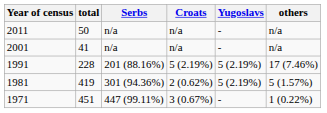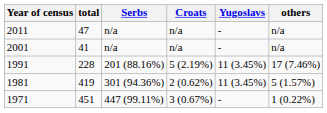2011 | total: 50 -> 47
1991 | Yugoslavs: 5 (2.19%) -> 11 (3.45%)
1981 | Yugoslavs: 5 (2.19%) -> 11 (3.45%)
